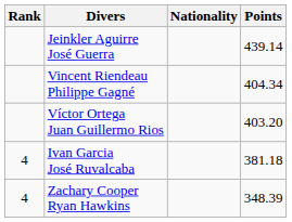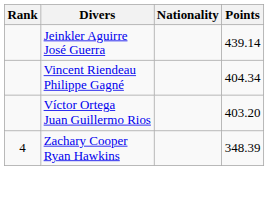- row: 4 | Ivan Garcia José Ruvalcaba | 381.18
